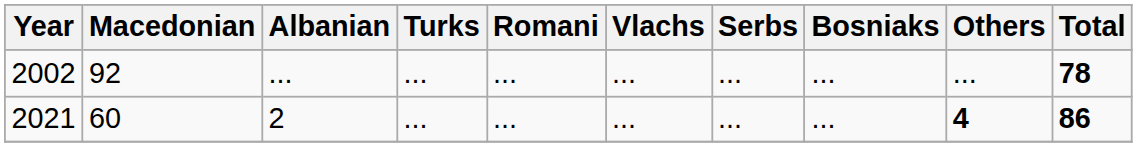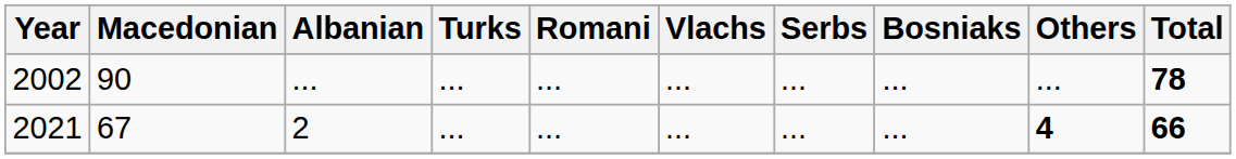2002 | Macedonian: 92 -> 90
2021 | Macedonian: 60 -> 67
2021 | Total: 86 -> 66
